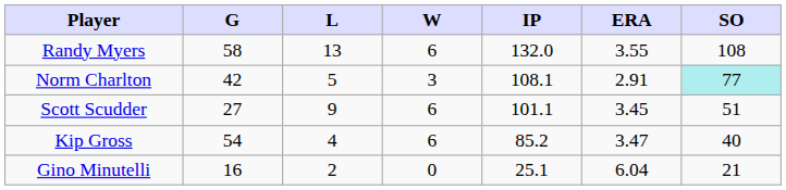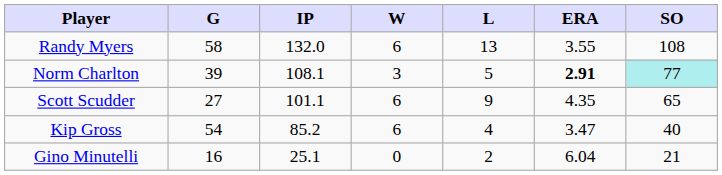columns swapped: IP <-> L
Norm Charlton | G: 42 -> 39
Norm Charlton | ERA: normal -> bold
Scott Scudder | ERA: 3.45 -> 4.35
Scott Scudder | SO: 51 -> 65
